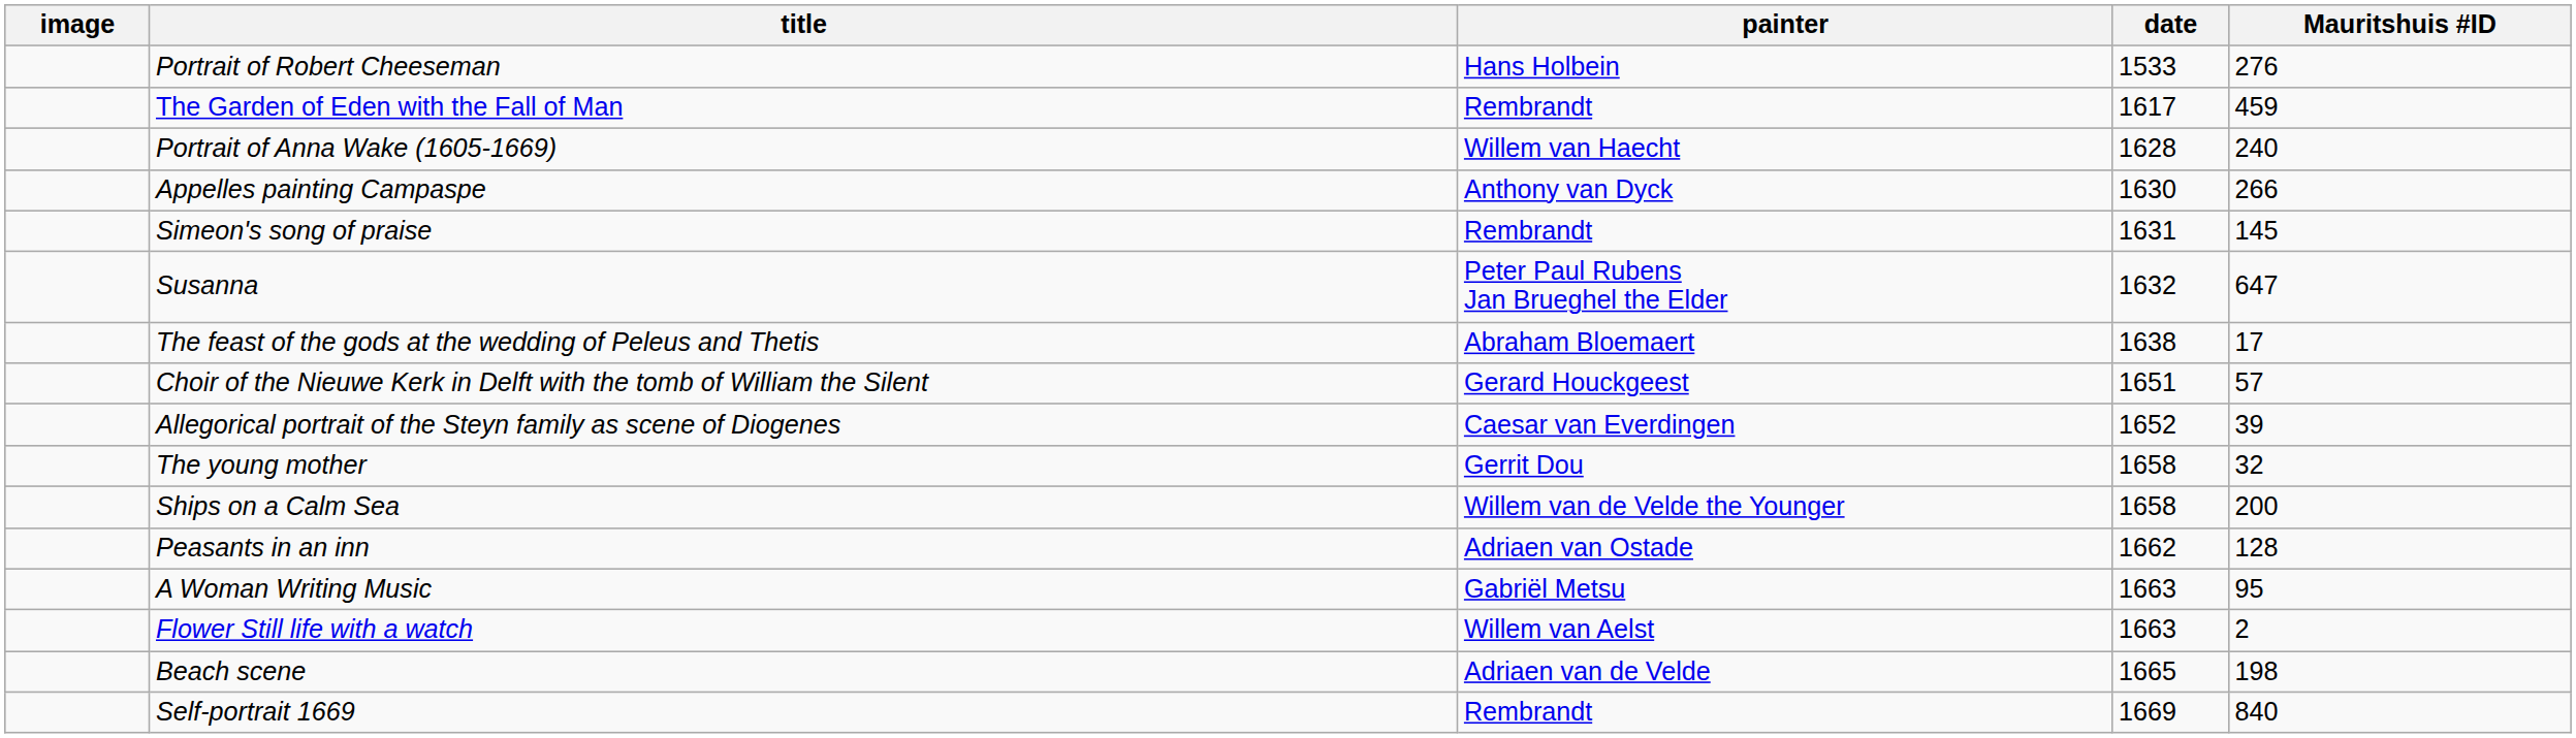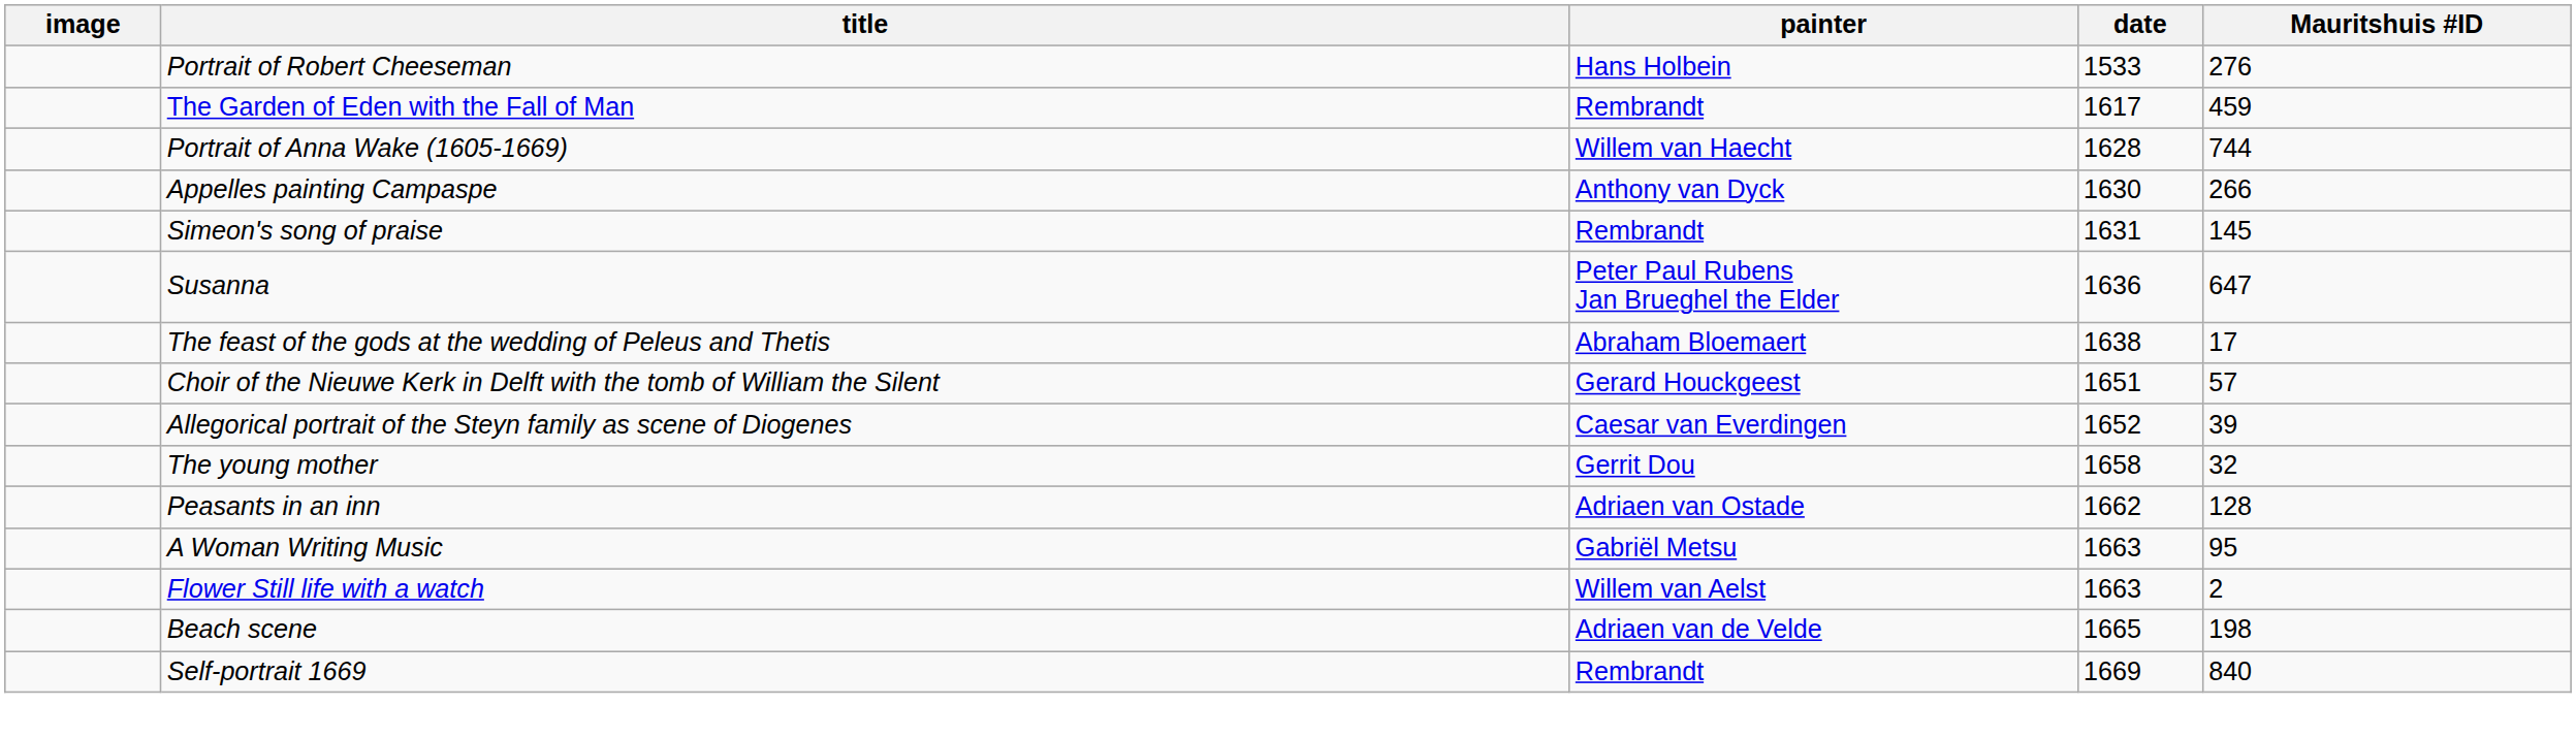Portrait of Anna Wake (1605-1669) | Mauritshuis #ID: 240 -> 744
Susanna | date: 1632 -> 1636
- row: Ships on a Calm Sea | Willem van de Velde the Younger | 1658 | 200
